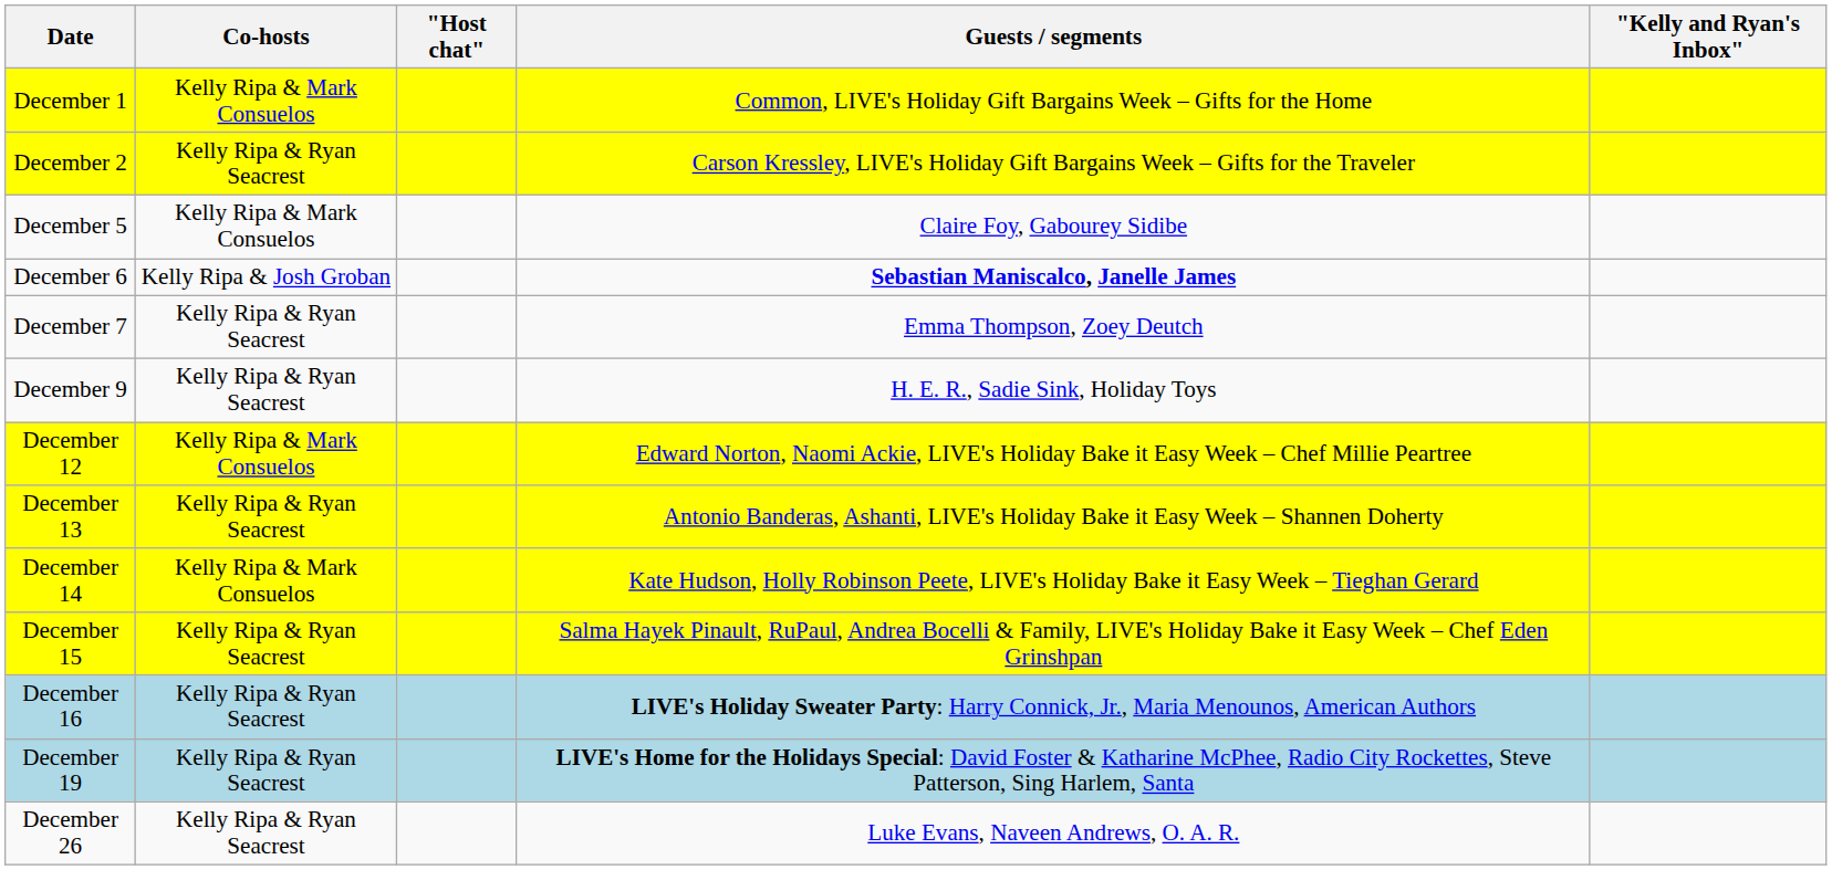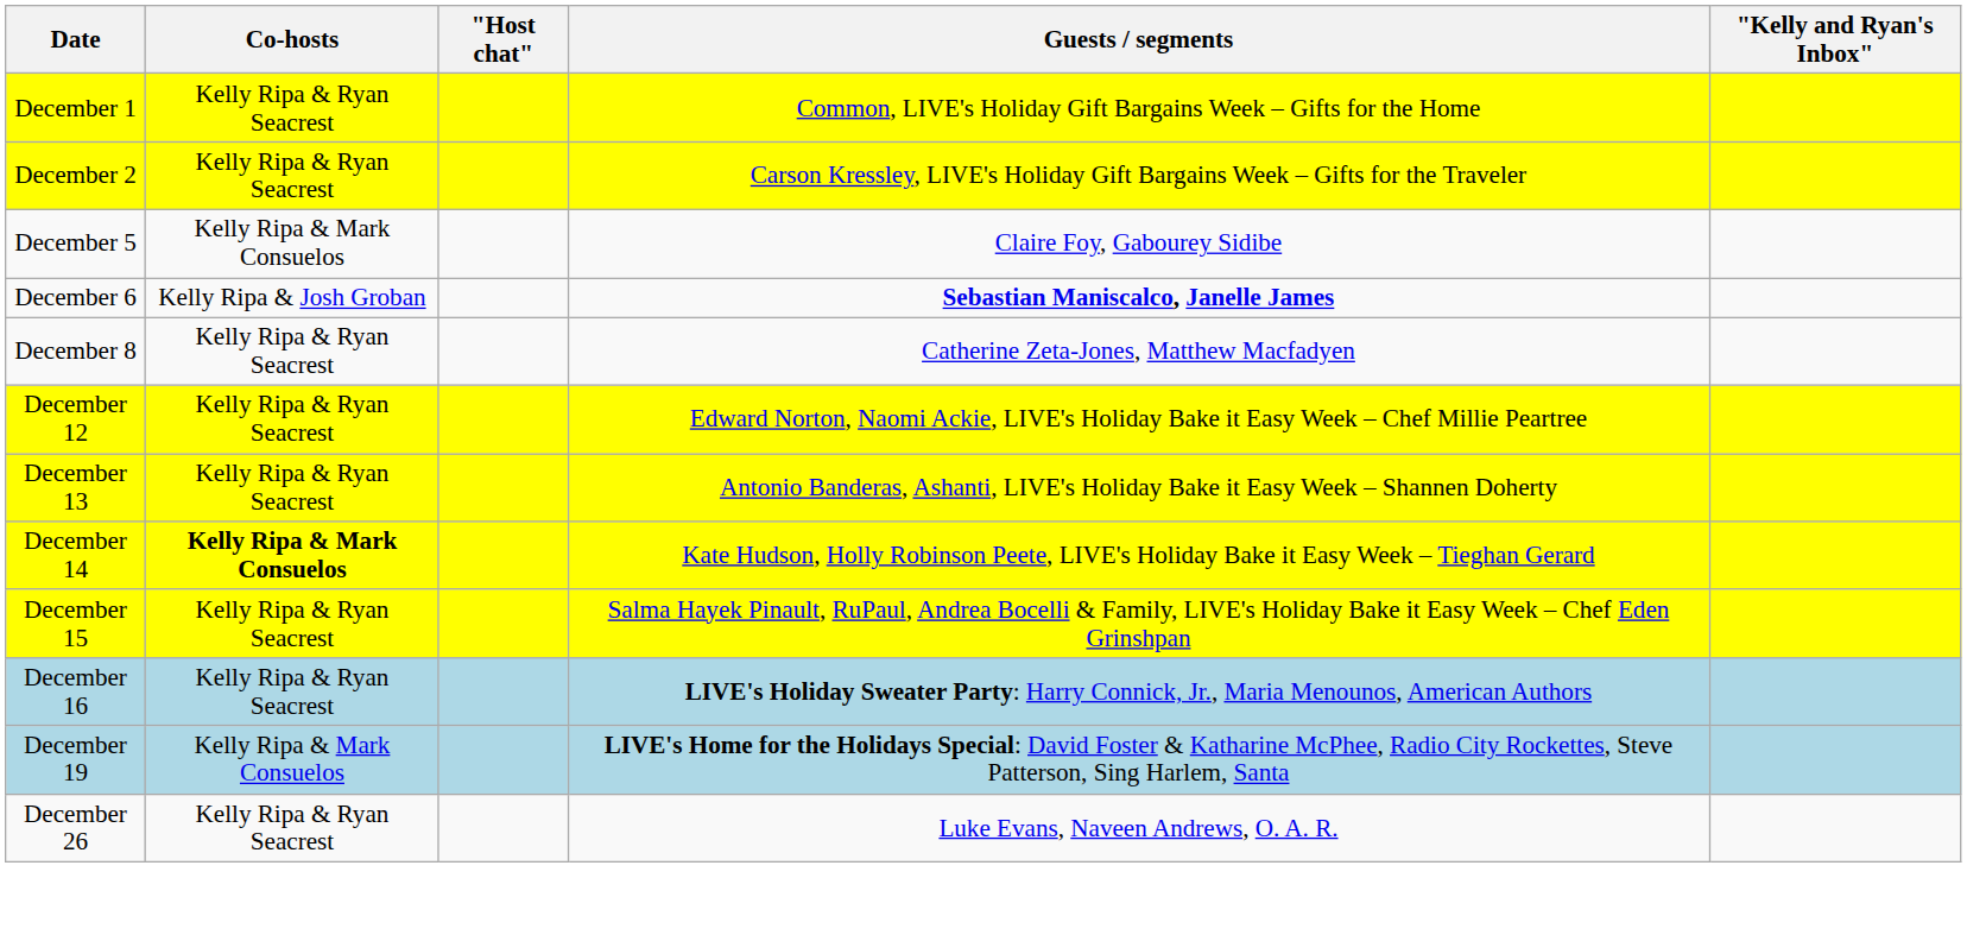December 1 | Co-hosts: Kelly Ripa & Mark Consuelos -> Kelly Ripa & Ryan Seacrest
- row: December 7 | Kelly Ripa & Ryan Seacrest | Emma Thompson, Zoey Deutch
+ row: December 8 | Kelly Ripa & Ryan Seacrest | Catherine Zeta-Jones, Matthew Macfadyen
- row: December 9 | Kelly Ripa & Ryan Seacrest | H. E. R., Sadie Sink, Holiday Toys
December 12 | Co-hosts: Kelly Ripa & Mark Consuelos -> Kelly Ripa & Ryan Seacrest
December 14 | Co-hosts: normal -> bold
December 19 | Co-hosts: Kelly Ripa & Ryan Seacrest -> Kelly Ripa & Mark Consuelos
